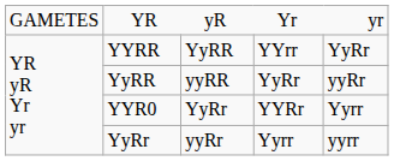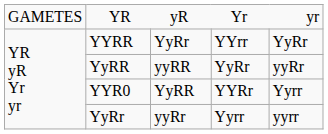YYRR | column 3: YyRR -> YyRr
YYR0 | column 3: YyRr -> YyRR
